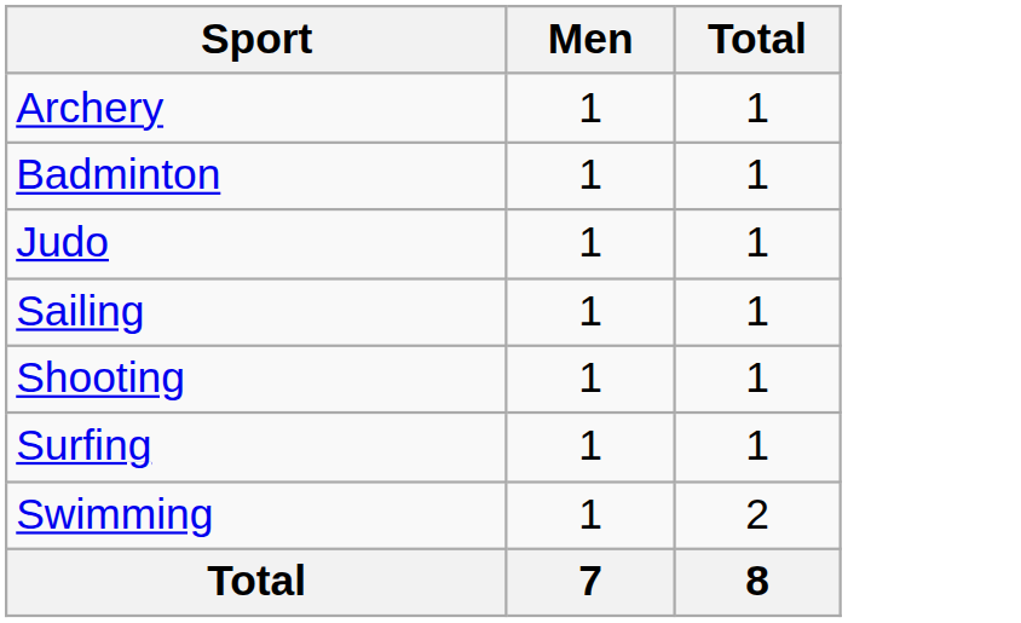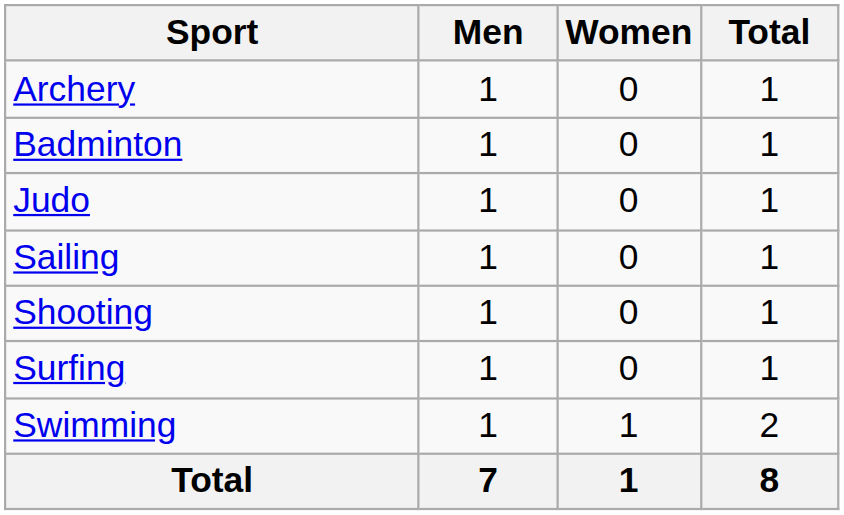+ column: Women | 0 | 0 | 0 | 0 | 0 | 0 | 1 | 1
